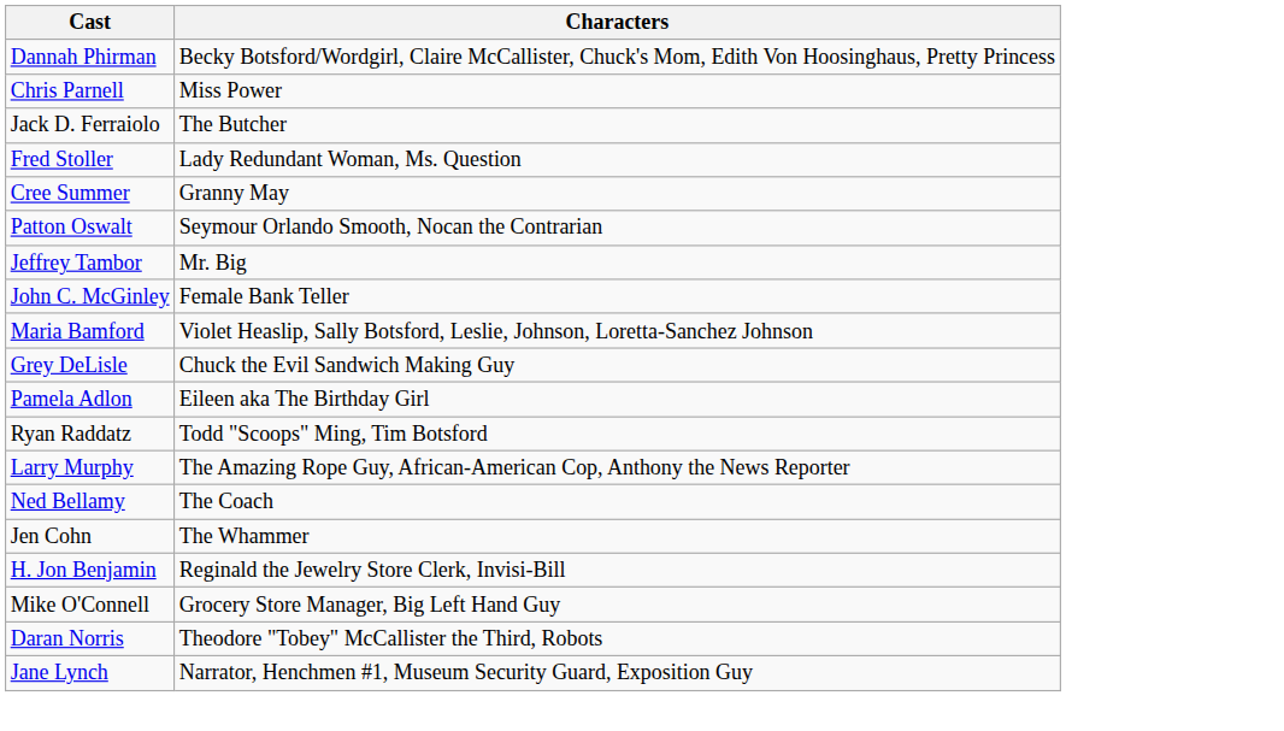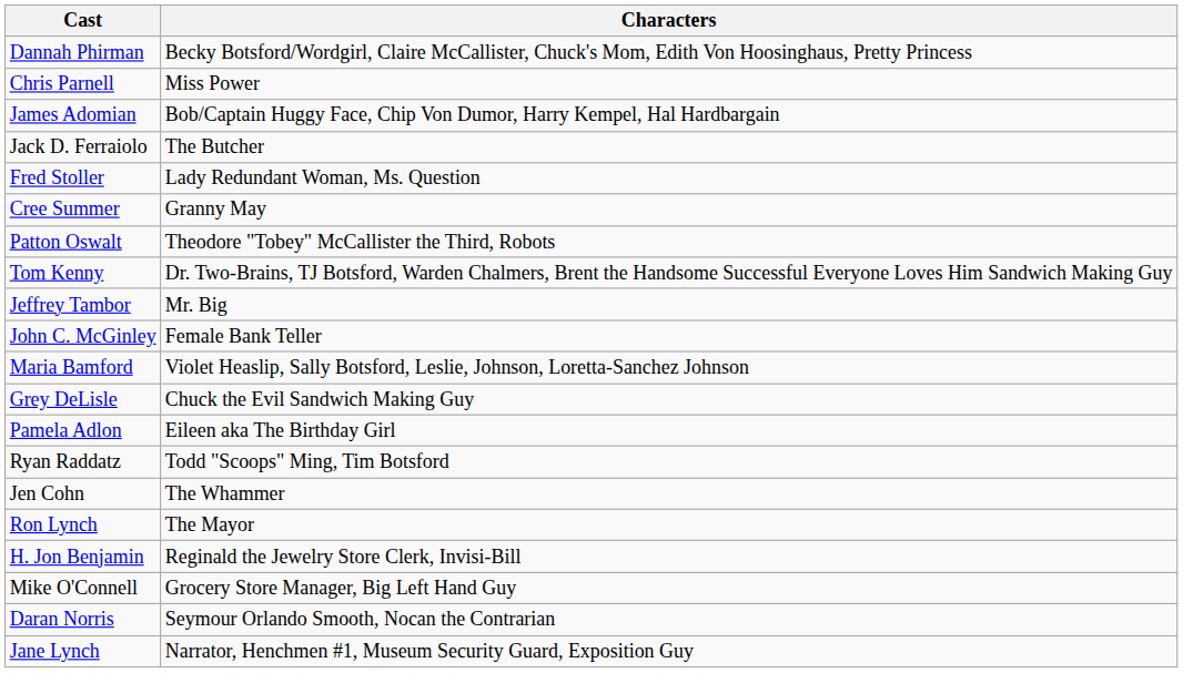+ row: James Adomian | Bob/Captain Huggy Face, Chip Von Dumor, Harry Kempel, Hal Hardbargain
Patton Oswalt | Characters: Seymour Orlando Smooth, Nocan the Contrarian -> Theodore "Tobey" McCallister the Third, Robots
+ row: Tom Kenny | Dr. Two-Brains, TJ Botsford, Warden Chalmers, Brent the Handsome Successful Everyone Loves Him Sandwich Making Guy
- row: Larry Murphy | The Amazing Rope Guy, African-American Cop, Anthony the News Reporter
- row: Ned Bellamy | The Coach
+ row: Ron Lynch | The Mayor
Daran Norris | Characters: Theodore "Tobey" McCallister the Third, Robots -> Seymour Orlando Smooth, Nocan the Contrarian
